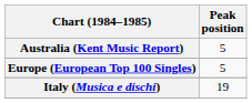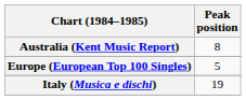Australia (Kent Music Report) | Peak position: 5 -> 8
